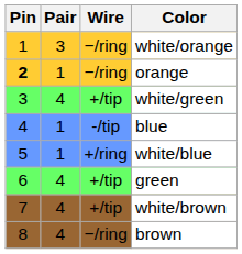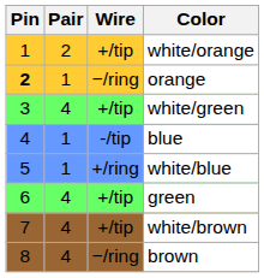white/orange | Pair: 3 -> 2
white/orange | Wire: −/ring -> +/tip
